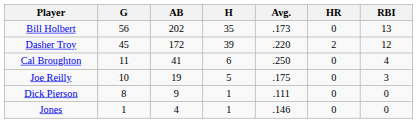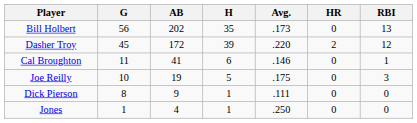Cal Broughton | Avg.: .250 -> .146
Cal Broughton | RBI: 4 -> 1
Jones | Avg.: .146 -> .250
